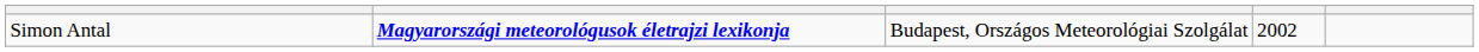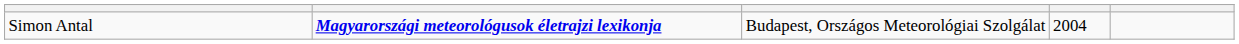Simon Antal | column 4: 2002 -> 2004
